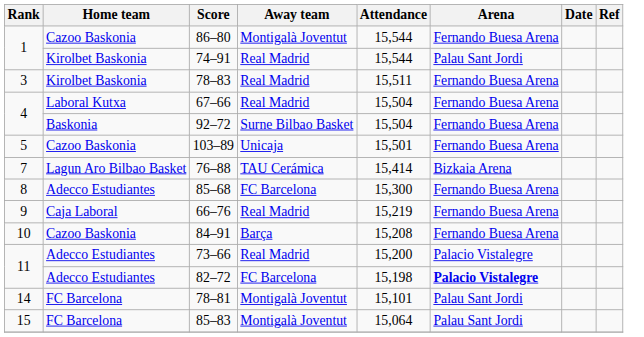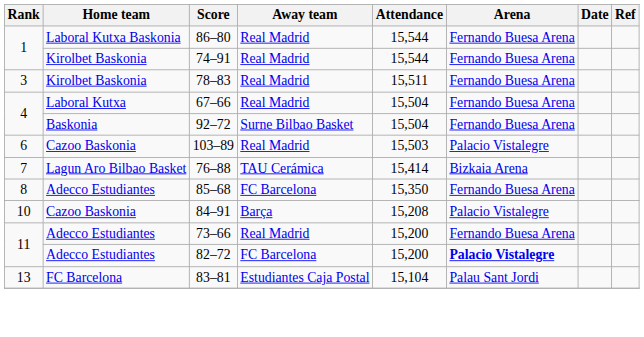86–80 | Home team: Cazoo Baskonia -> Laboral Kutxa Baskonia
86–80 | Away team: Montigalà Joventut -> Real Madrid
74–91 | Arena: Palau Sant Jordi -> Fernando Buesa Arena
103–89 | Rank: 5 -> 6
103–89 | Away team: Unicaja -> Real Madrid
103–89 | Attendance: 15,501 -> 15,503
103–89 | Arena: Fernando Buesa Arena -> Palacio Vistalegre
85–68 | Attendance: 15,300 -> 15,350
- row: 9 | Caja Laboral | 66–76 | Real Madrid | 15,219 | Fernando Buesa Arena
84–91 | Arena: Fernando Buesa Arena -> Palacio Vistalegre
73–66 | Arena: Palacio Vistalegre -> Fernando Buesa Arena
82–72 | Attendance: 15,198 -> 15,200
+ row: 13 | FC Barcelona | 83–81 | Estudiantes Caja Postal | 15,104 | Palau Sant Jordi
- row: 14 | FC Barcelona | 78–81 | Montigalà Joventut | 15,101 | Palau Sant Jordi
- row: 15 | FC Barcelona | 85–83 | Montigalà Joventut | 15,064 | Palau Sant Jordi
